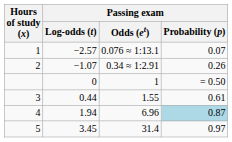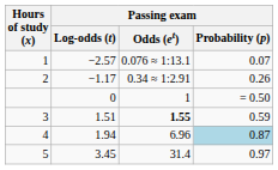2 | Passing exam / Log-odds (t): −1.07 -> −1.17
3 | Passing exam / Log-odds (t): 0.44 -> 1.51
3 | Passing exam / Odds (et): normal -> bold
3 | Passing exam / Probability (p): 0.61 -> 0.59
